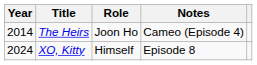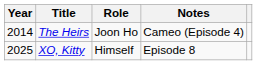XO, Kitty | Year: 2024 -> 2025
